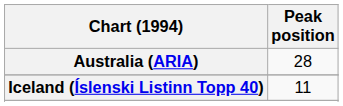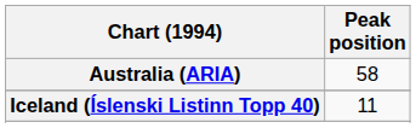Australia (ARIA) | Peak position: 28 -> 58
